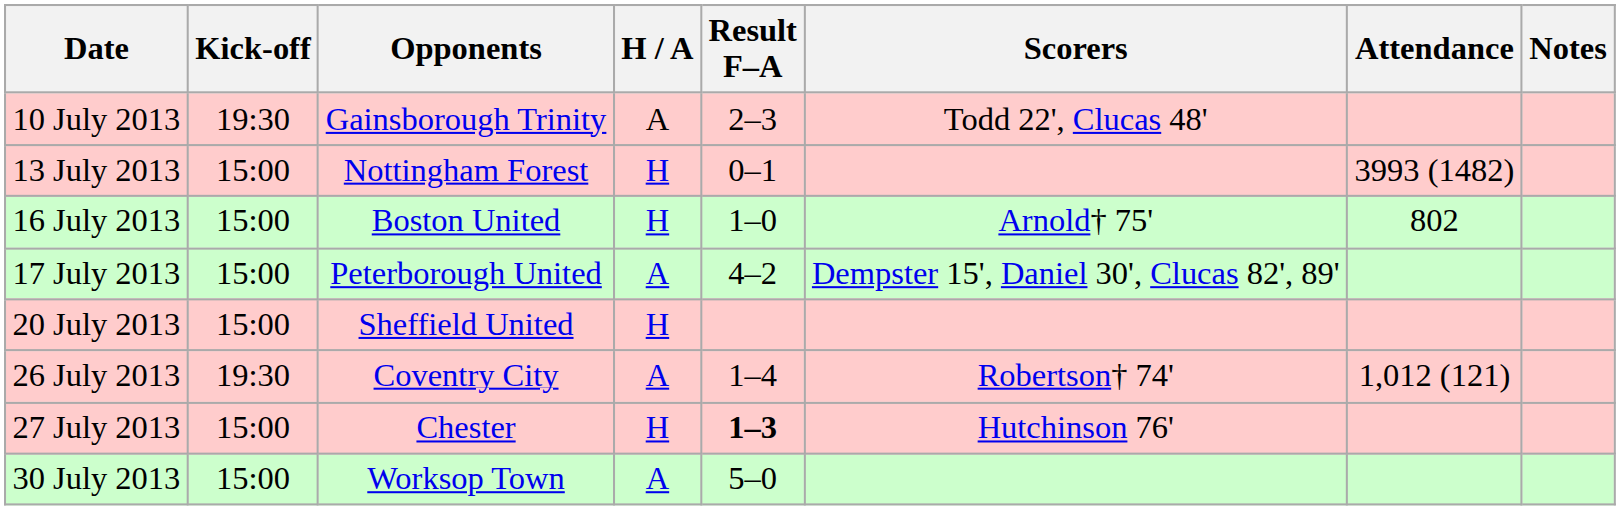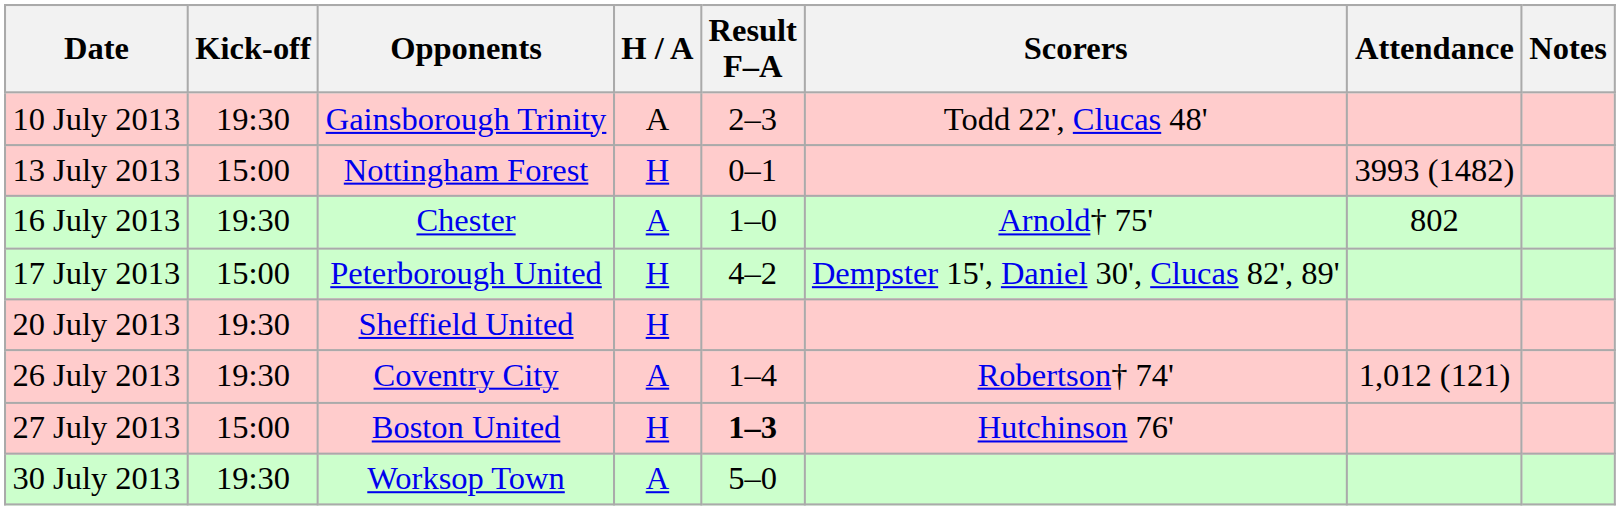16 July 2013 | Kick-off: 15:00 -> 19:30
16 July 2013 | Opponents: Boston United -> Chester
16 July 2013 | H / A: H -> A
17 July 2013 | H / A: A -> H
20 July 2013 | Kick-off: 15:00 -> 19:30
27 July 2013 | Opponents: Chester -> Boston United
30 July 2013 | Kick-off: 15:00 -> 19:30
